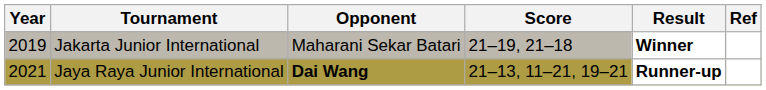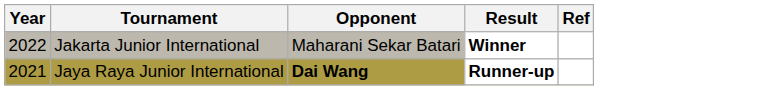- column: Score | 21–19, 21–18 | 21–13, 11–21, 19–21
Jakarta Junior International | Year: 2019 -> 2022
